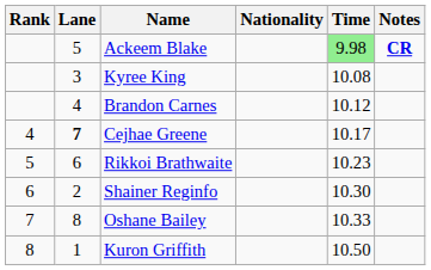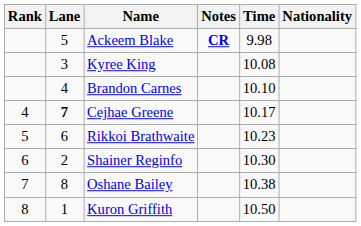columns swapped: Nationality <-> Notes
Ackeem Blake | Time: lightgreen background -> no background
Brandon Carnes | Time: 10.12 -> 10.10
Oshane Bailey | Time: 10.33 -> 10.38
